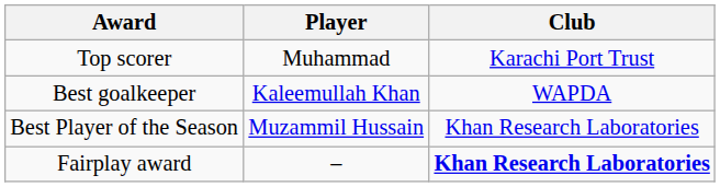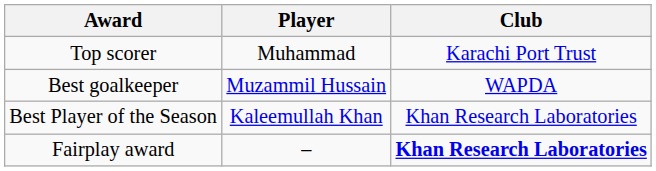Best goalkeeper | Player: Kaleemullah Khan -> Muzammil Hussain
Best Player of the Season | Player: Muzammil Hussain -> Kaleemullah Khan
